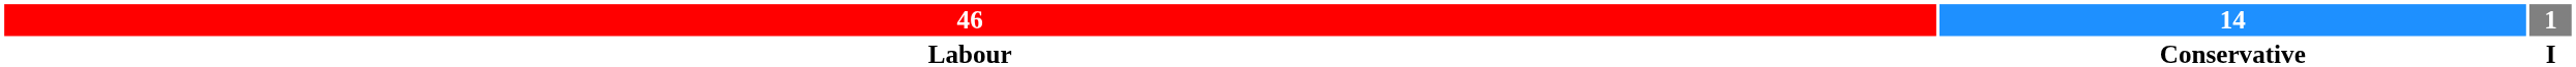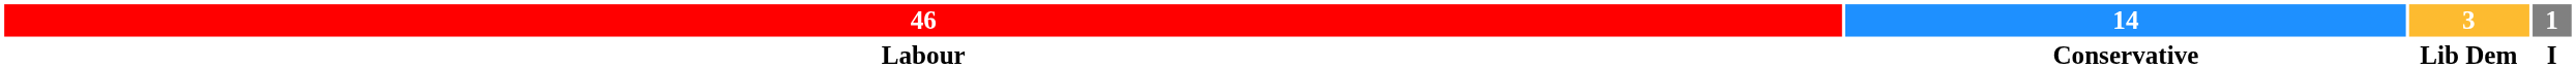+ column: 3 | Lib Dem
